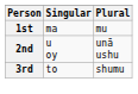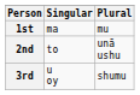2nd | Singular: u oy -> to
3rd | Singular: to -> u oy
